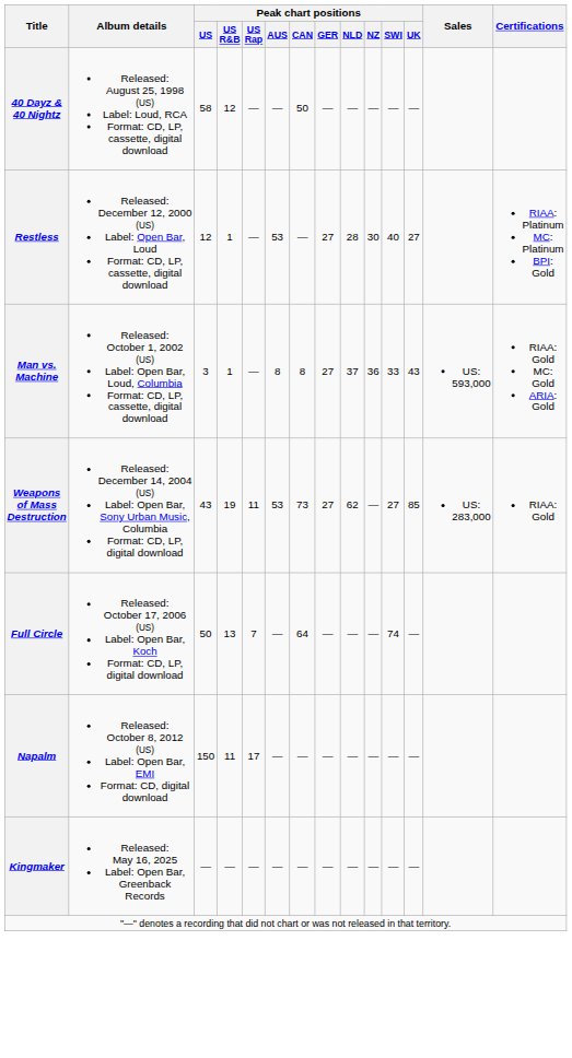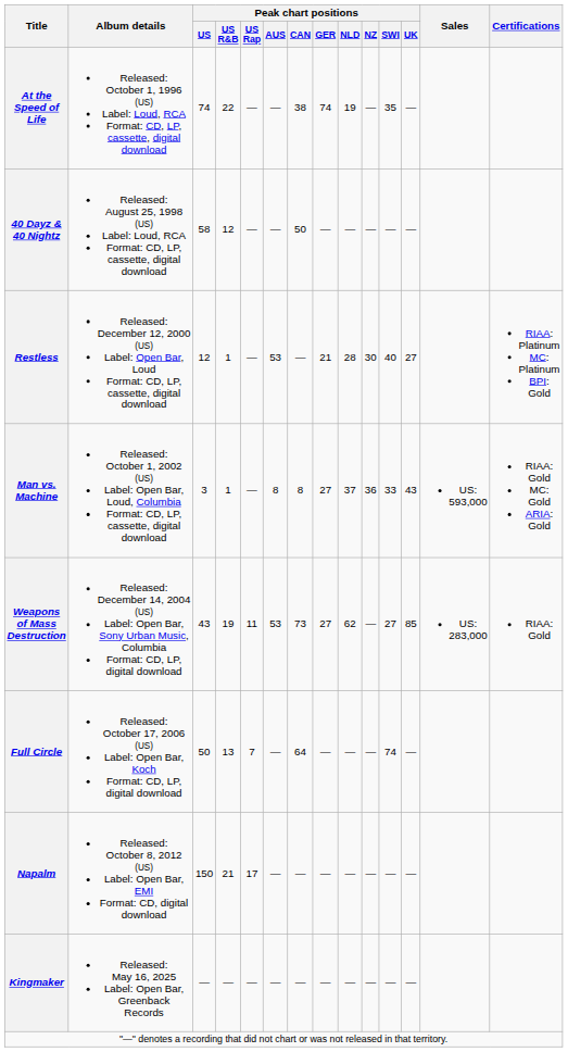+ row: At the Speed of Life | Released: October 1, 1996 (US) Label: Loud, RCA Format: CD, LP, cassette, digital download | 74 | 22 | — | — | 38 | 74 | 19 | — | 35 | —
Restless | Peak chart positions / GER: 27 -> 21
Napalm | Peak chart positions / US R&B: 11 -> 21
